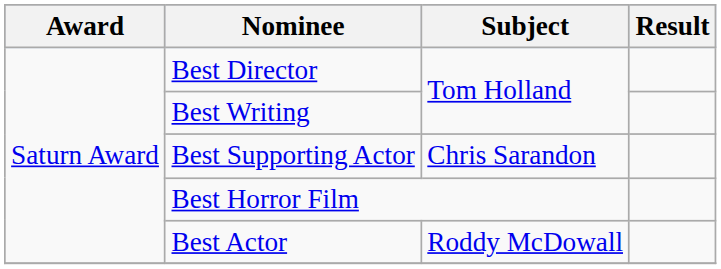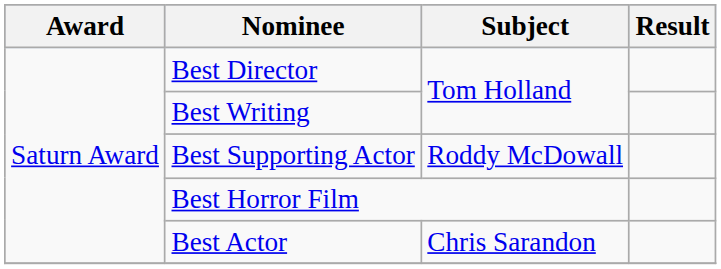Best Supporting Actor | Subject: Chris Sarandon -> Roddy McDowall
Best Actor | Subject: Roddy McDowall -> Chris Sarandon
